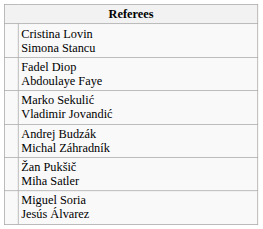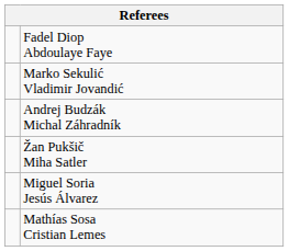- row: Cristina Lovin Simona Stancu
+ row: Mathías Sosa Cristian Lemes
